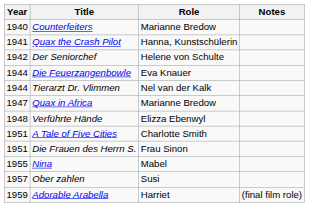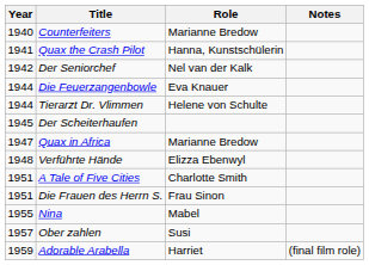Der Seniorchef | Role: Helene von Schulte -> Nel van der Kalk
Tierarzt Dr. Vlimmen | Role: Nel van der Kalk -> Helene von Schulte
+ row: 1945 | Der Scheiterhaufen
